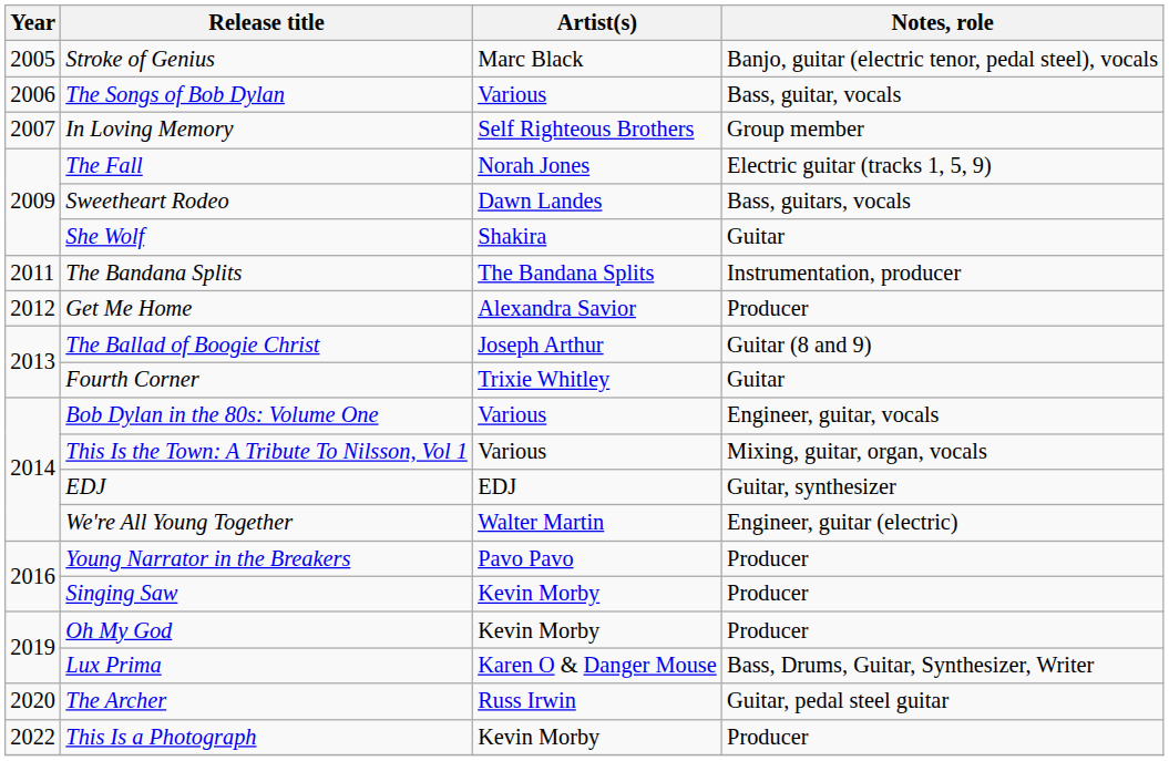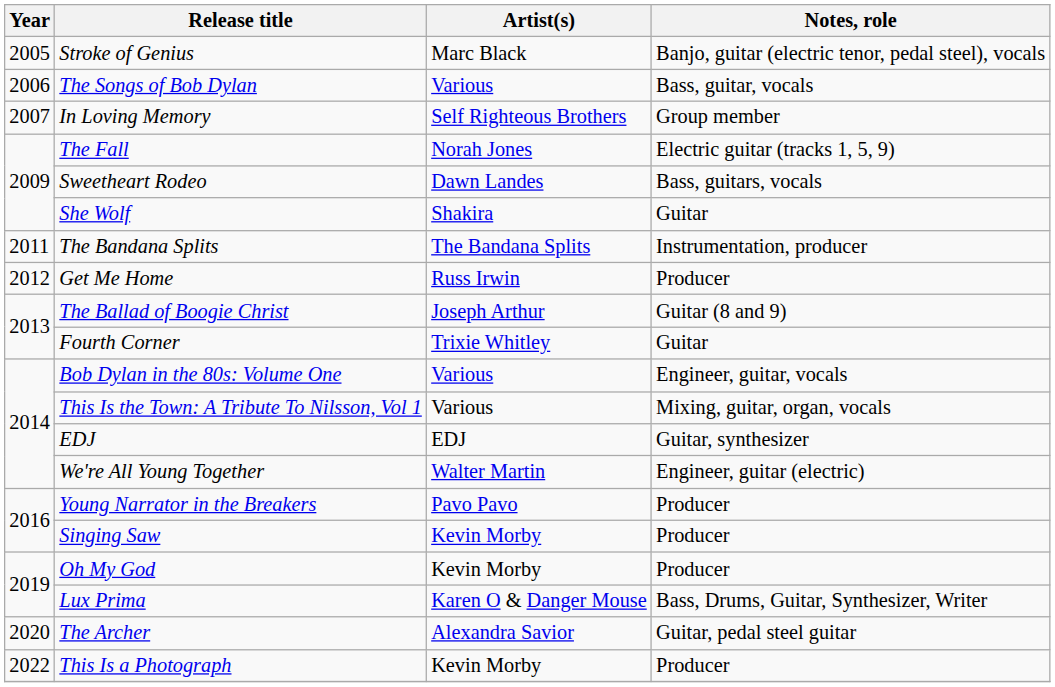Get Me Home | Artist(s): Alexandra Savior -> Russ Irwin
The Archer | Artist(s): Russ Irwin -> Alexandra Savior
